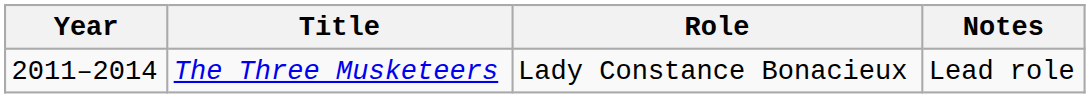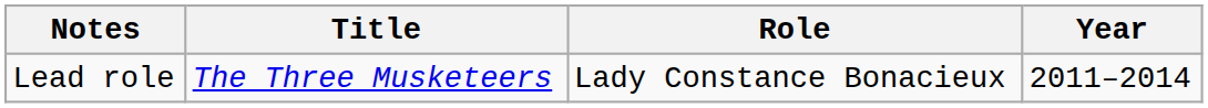columns swapped: Year <-> Notes
